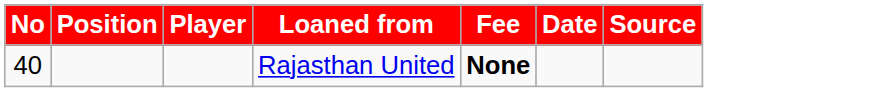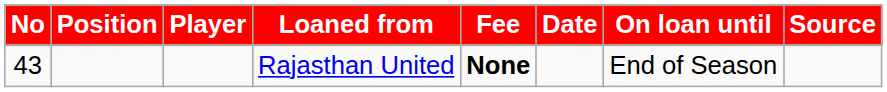+ column: On loan until | End of Season
Rajasthan United | No: 40 -> 43
